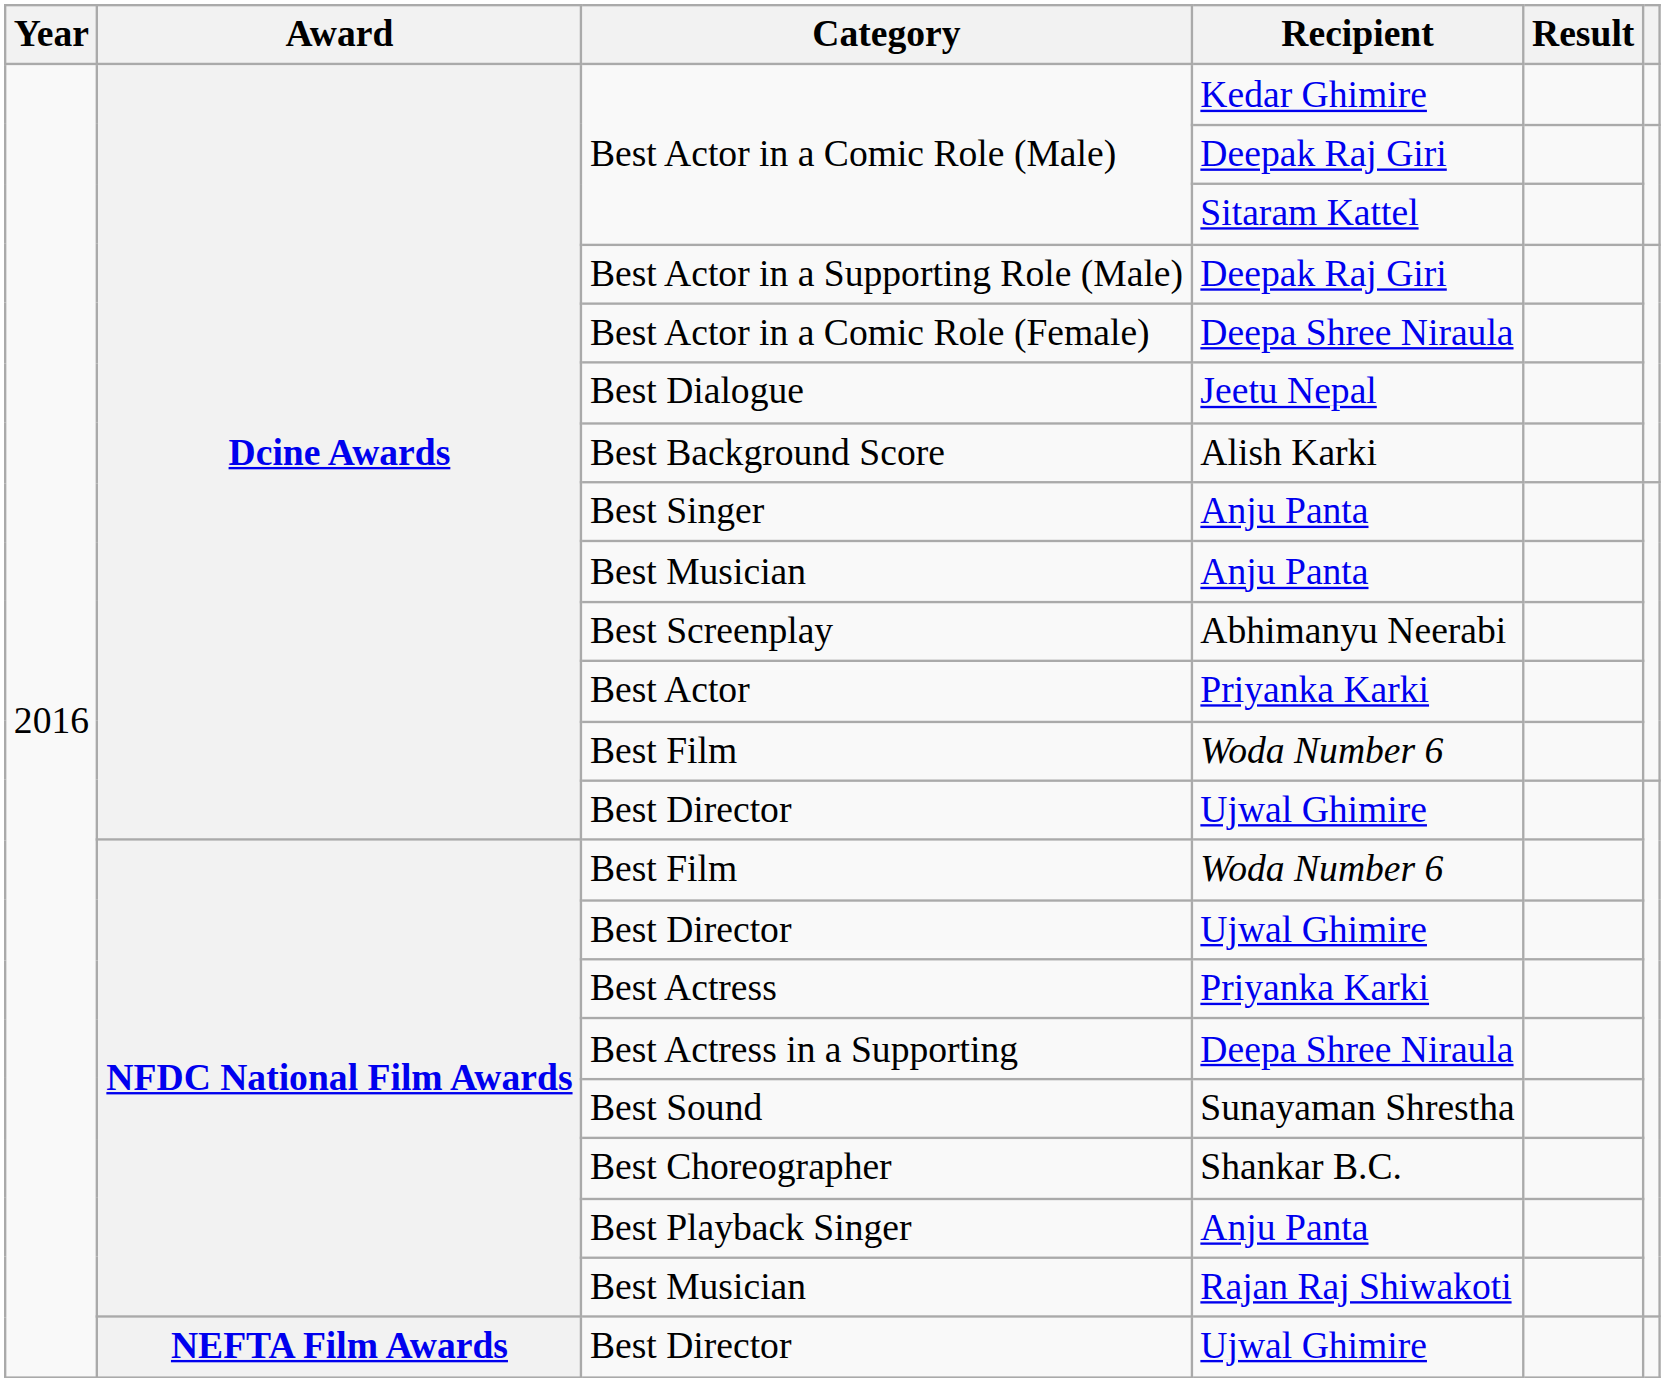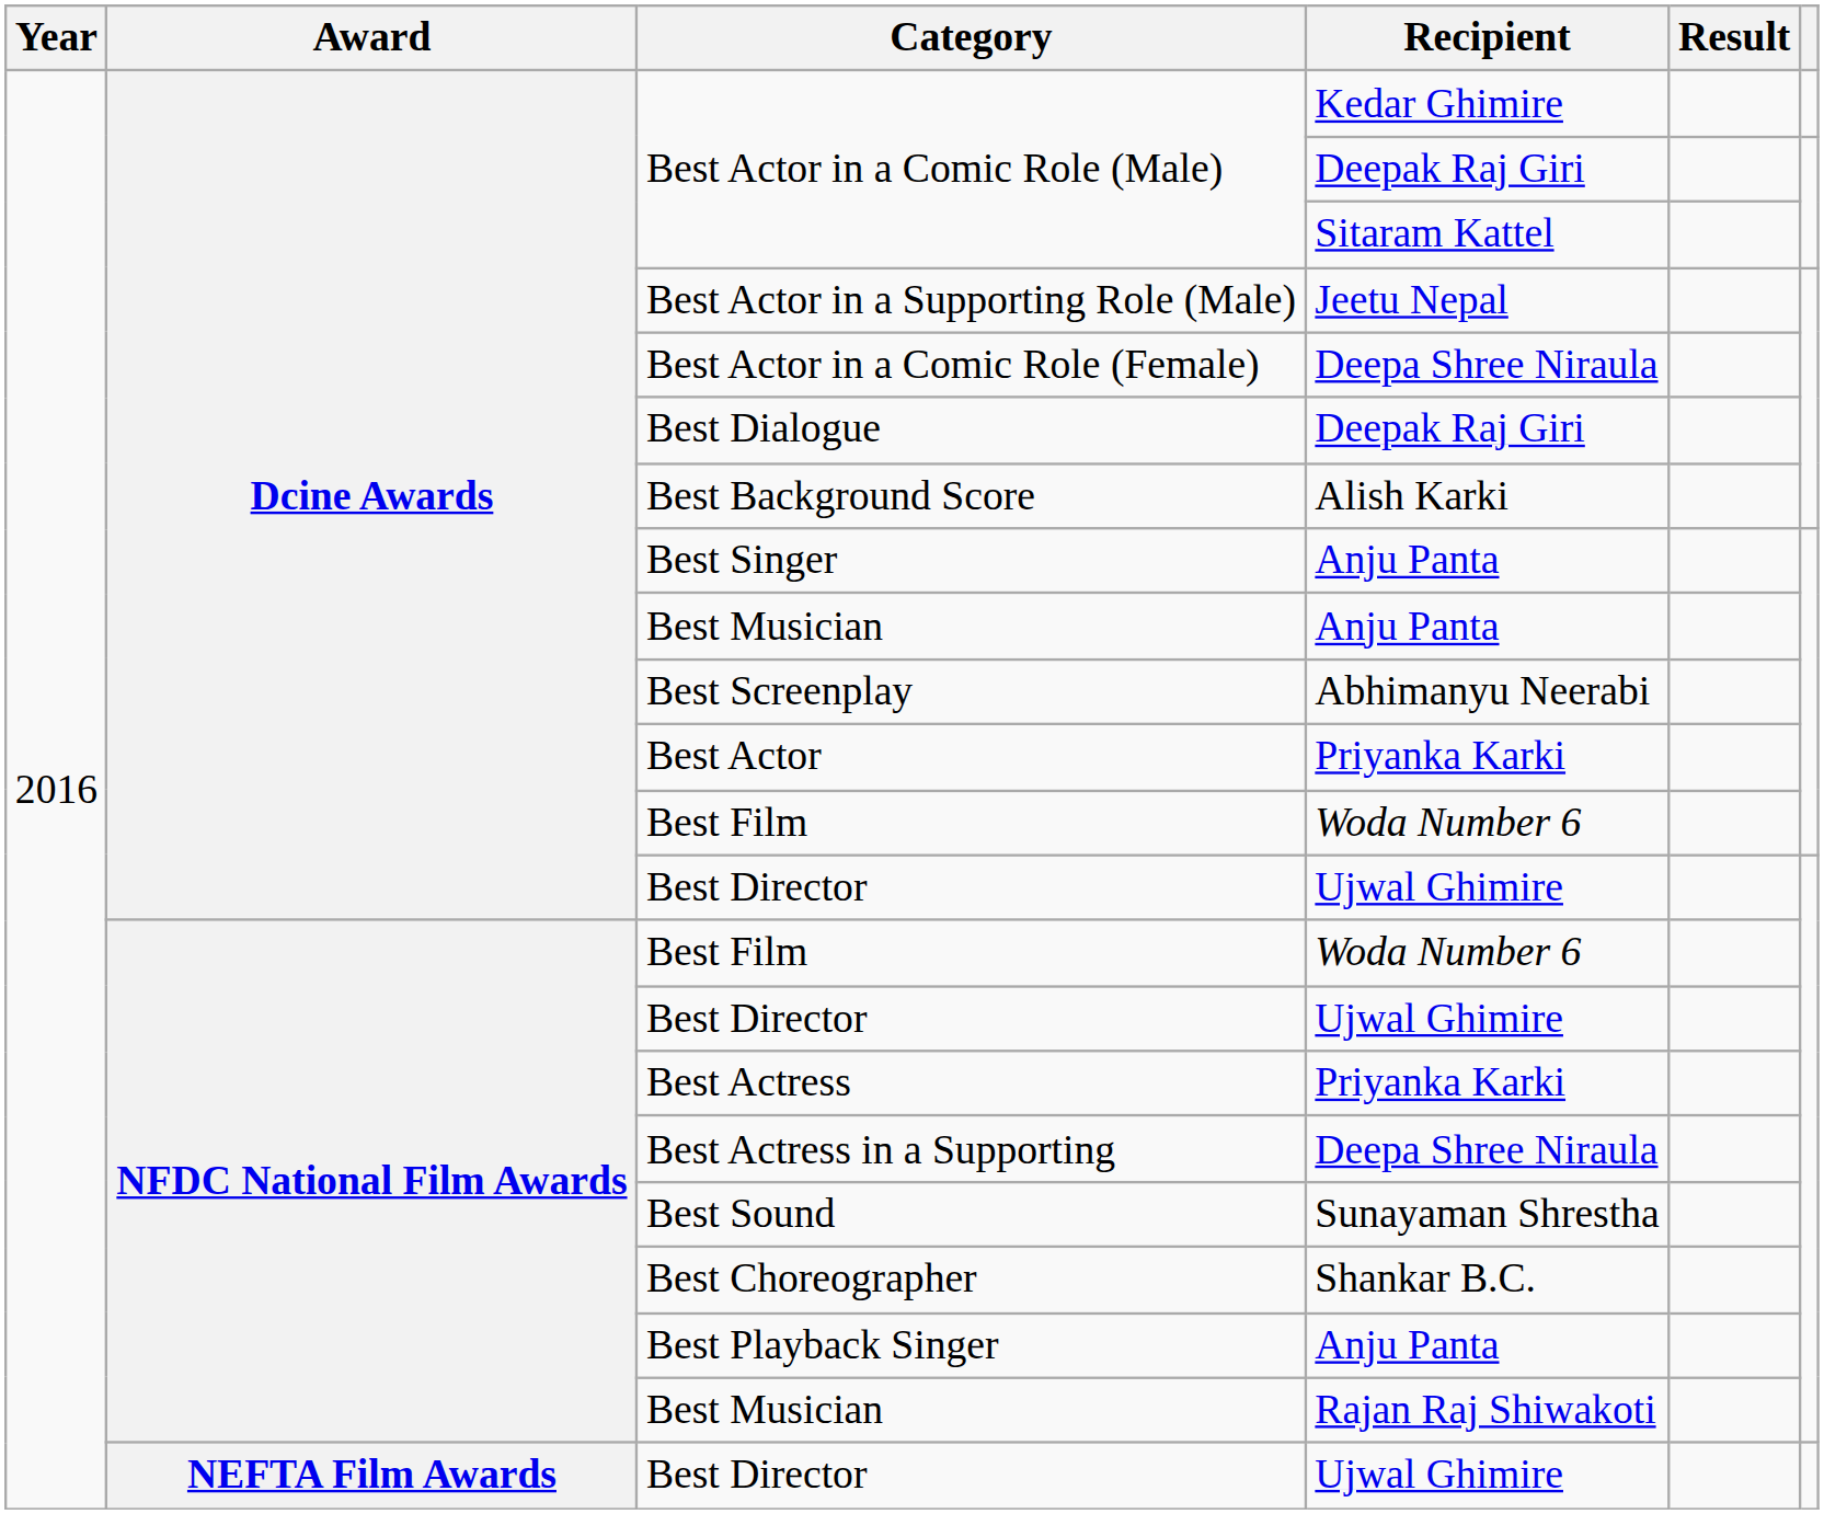Best Actor in a Supporting Role (Male) | Recipient: Deepak Raj Giri -> Jeetu Nepal
Best Dialogue | Recipient: Jeetu Nepal -> Deepak Raj Giri
